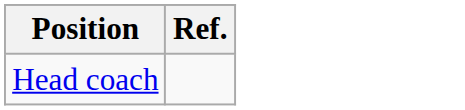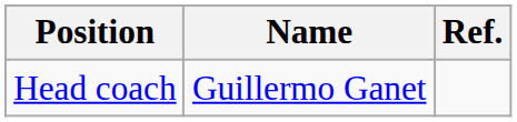+ column: Name | Guillermo Ganet
